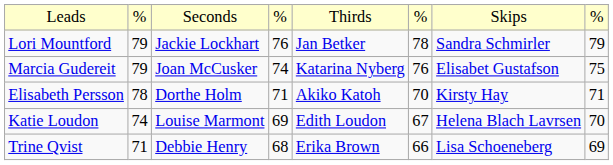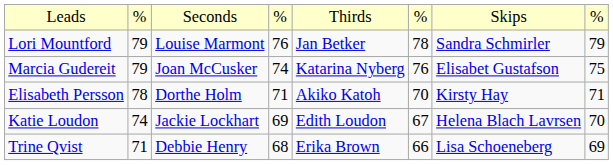Lori Mountford | column 3: Jackie Lockhart -> Louise Marmont
Katie Loudon | column 3: Louise Marmont -> Jackie Lockhart
